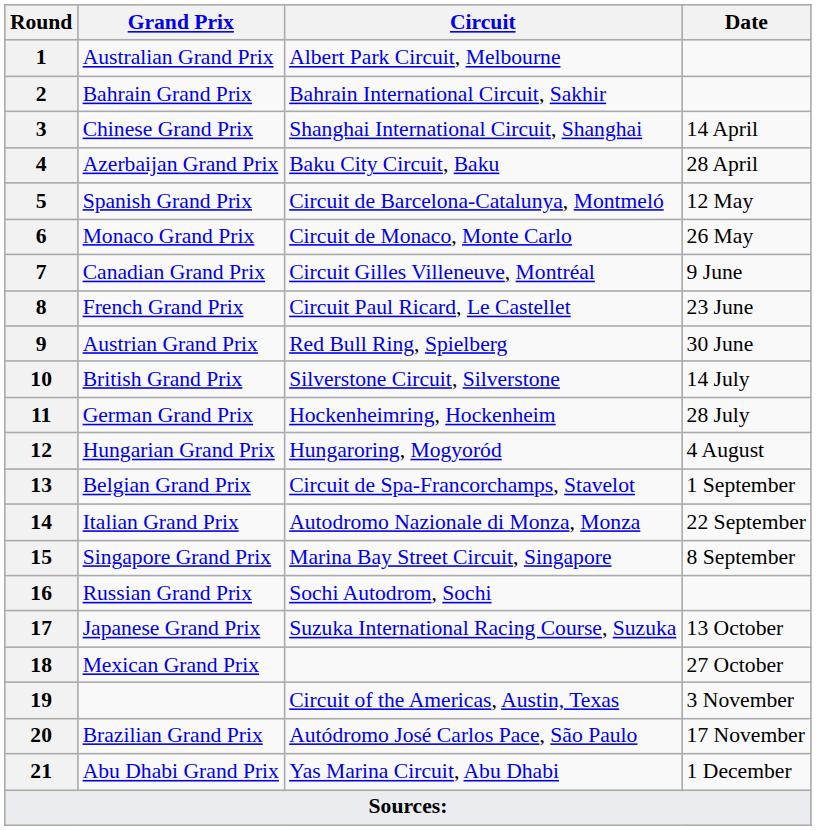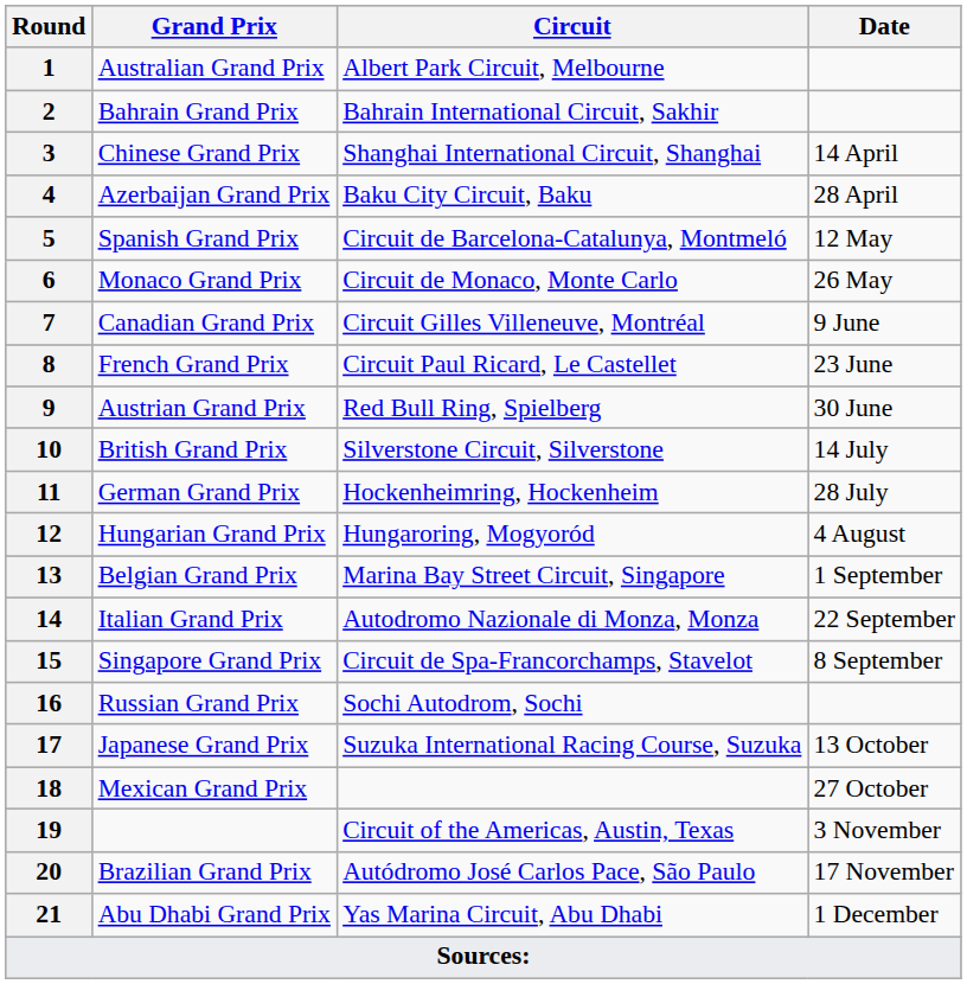13 | Circuit: Circuit de Spa-Francorchamps, Stavelot -> Marina Bay Street Circuit, Singapore
15 | Circuit: Marina Bay Street Circuit, Singapore -> Circuit de Spa-Francorchamps, Stavelot
